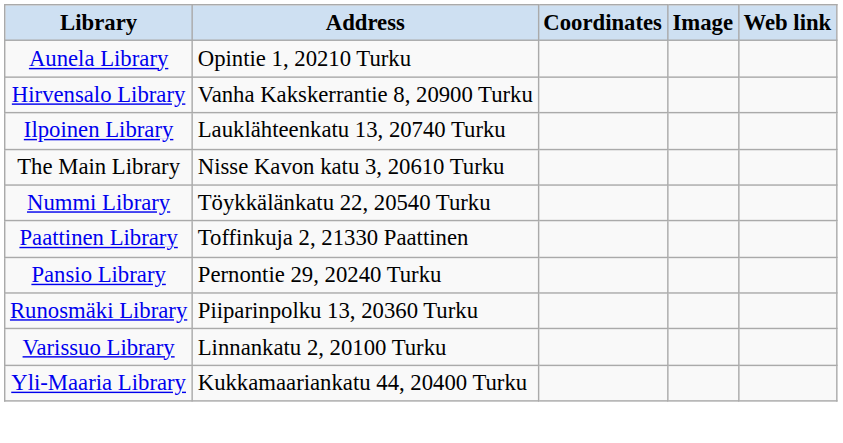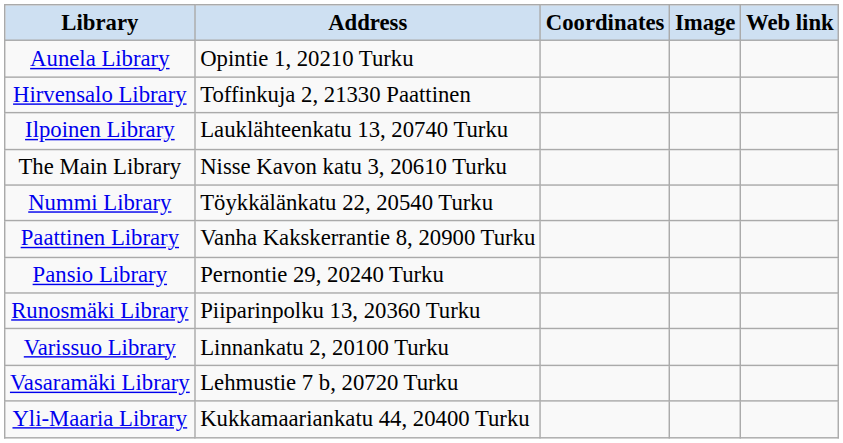Hirvensalo Library | Address: Vanha Kakskerrantie 8, 20900 Turku -> Toffinkuja 2, 21330 Paattinen
Paattinen Library | Address: Toffinkuja 2, 21330 Paattinen -> Vanha Kakskerrantie 8, 20900 Turku
+ row: Vasaramäki Library | Lehmustie 7 b, 20720 Turku
